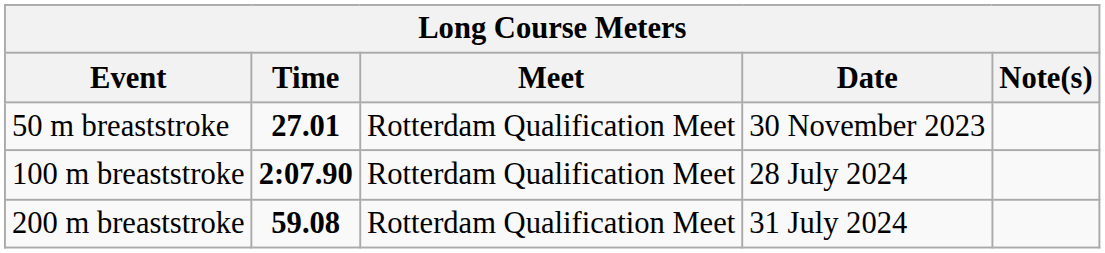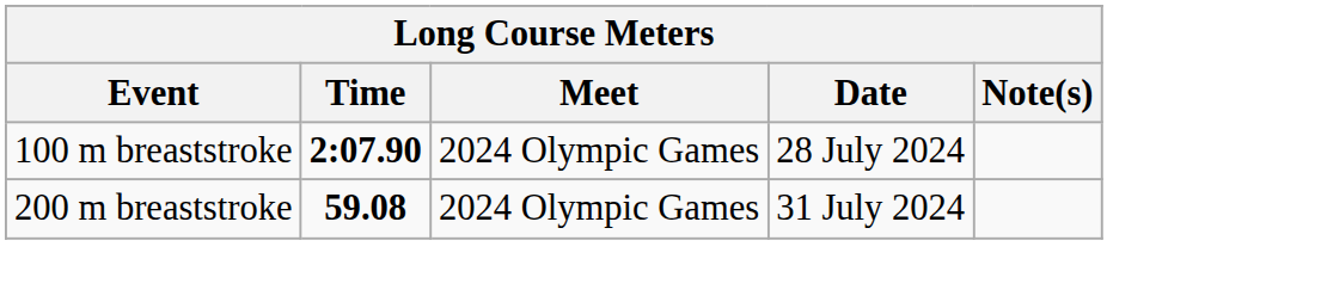- row: 50 m breaststroke | 27.01 | Rotterdam Qualification Meet | 30 November 2023
100 m breaststroke | Meet: Rotterdam Qualification Meet -> 2024 Olympic Games
200 m breaststroke | Meet: Rotterdam Qualification Meet -> 2024 Olympic Games
